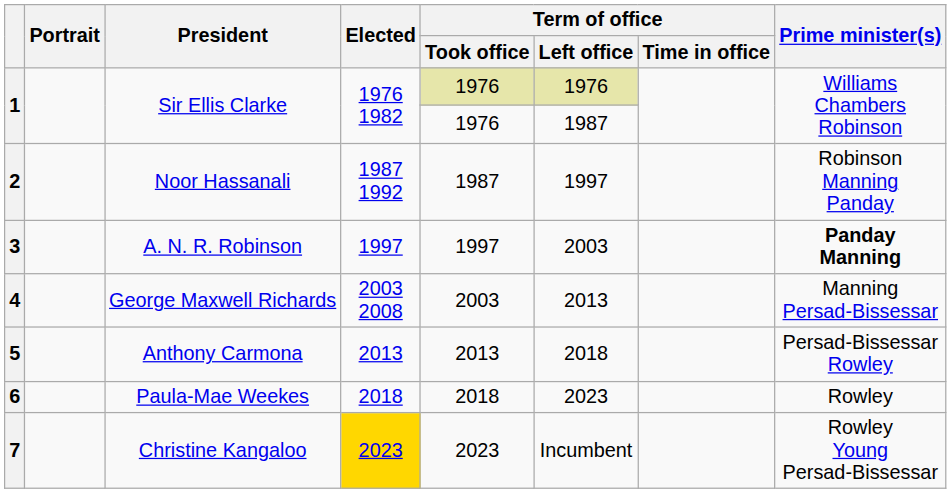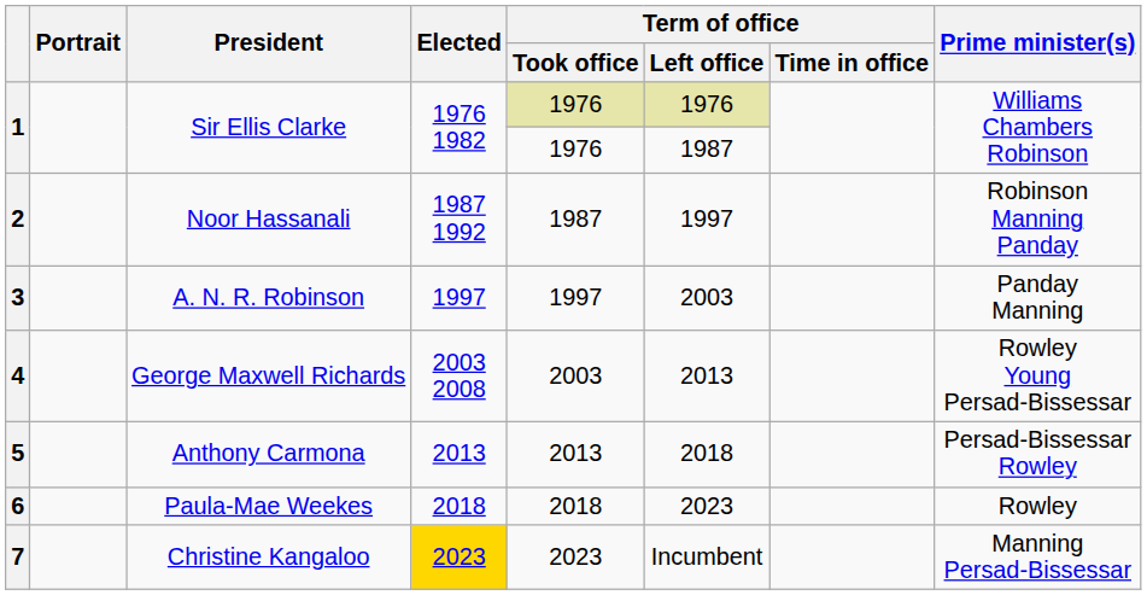3 | Prime minister(s): bold -> normal
4 | Prime minister(s): Manning Persad-Bissessar -> Rowley Young Persad-Bissessar
7 | Prime minister(s): Rowley Young Persad-Bissessar -> Manning Persad-Bissessar
